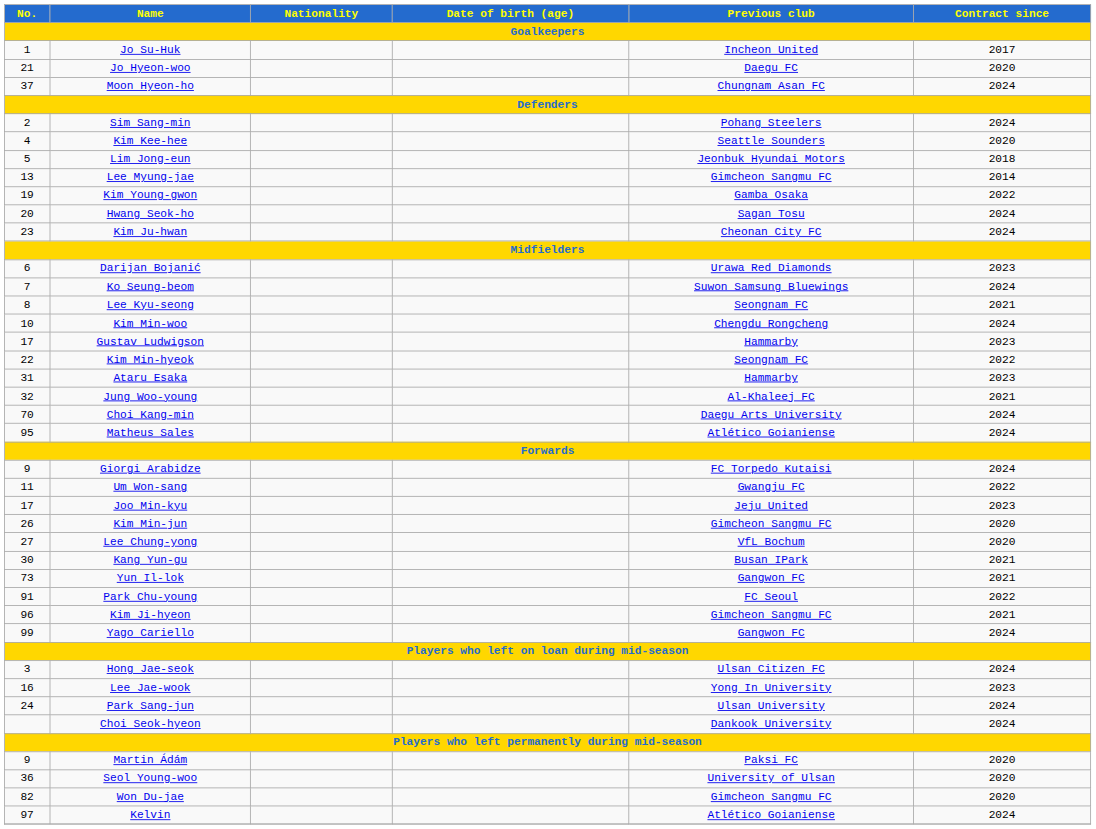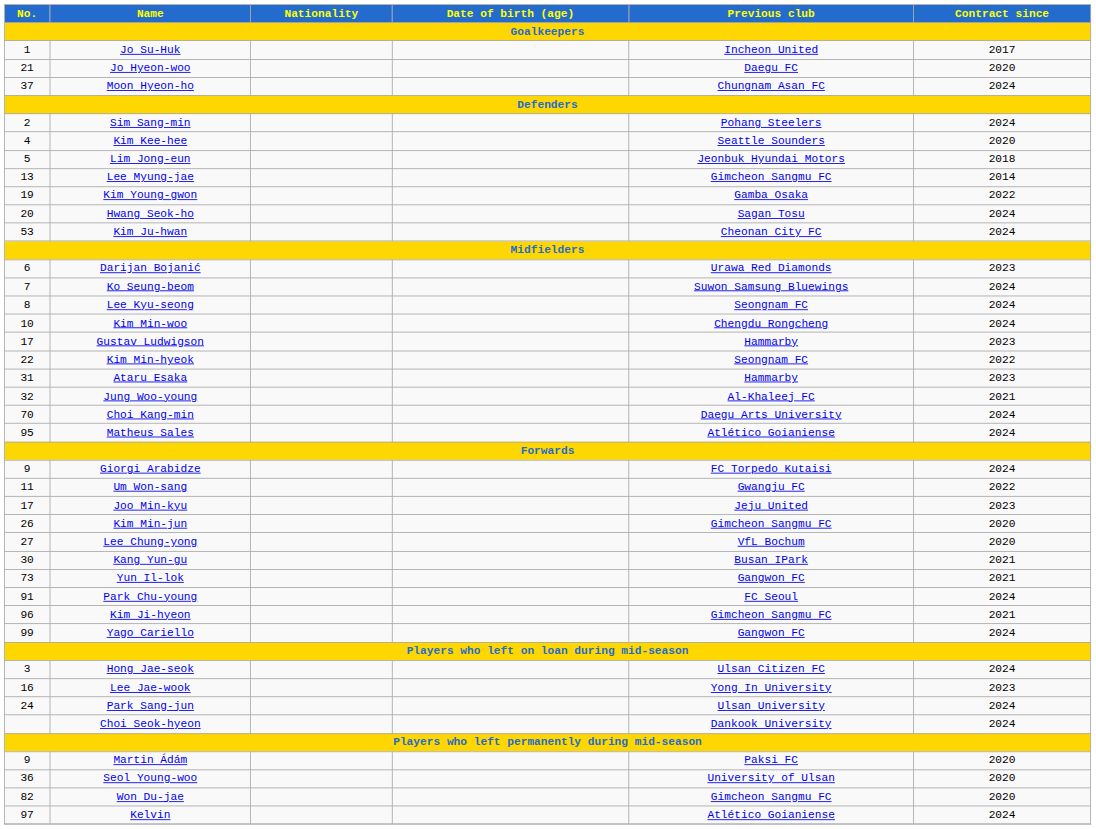Kim Ju-hwan | No.: 23 -> 53
Lee Kyu-seong | Contract since: 2021 -> 2024
Park Chu-young | Contract since: 2022 -> 2024
